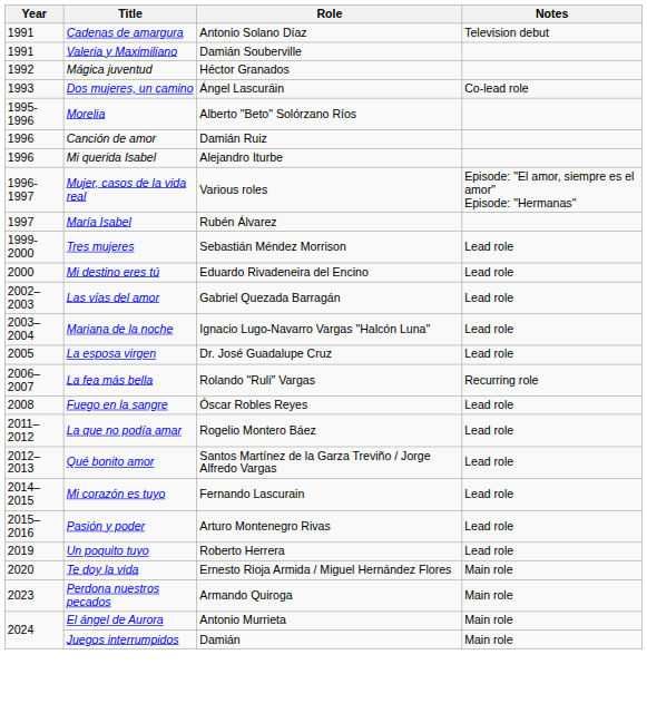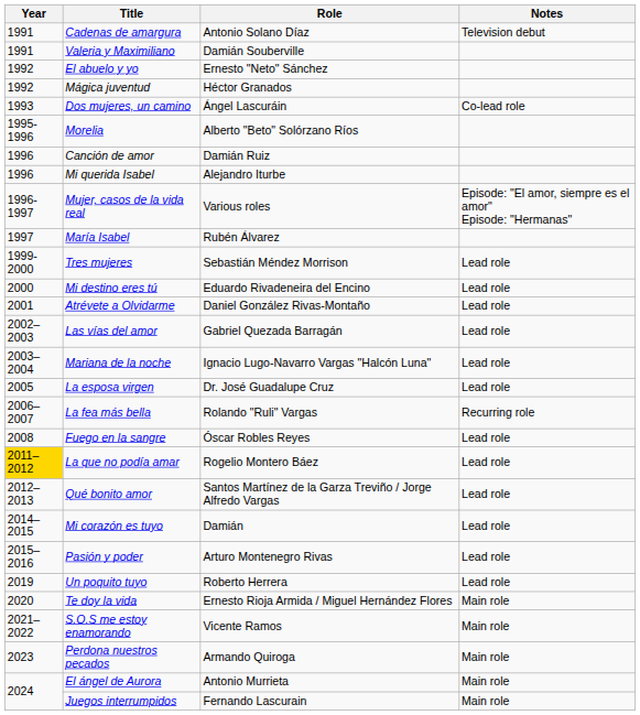+ row: 1992 | El abuelo y yo | Ernesto "Neto" Sánchez
+ row: 2001 | Atrévete a Olvidarme | Daniel González Rivas-Montaño | Lead role
La que no podía amar | Year: no background -> gold background
Mi corazón es tuyo | Role: Fernando Lascurain -> Damián
+ row: 2021–2022 | S.O.S me estoy enamorando | Vicente Ramos | Main role
Juegos interrumpidos | Role: Damián -> Fernando Lascurain
